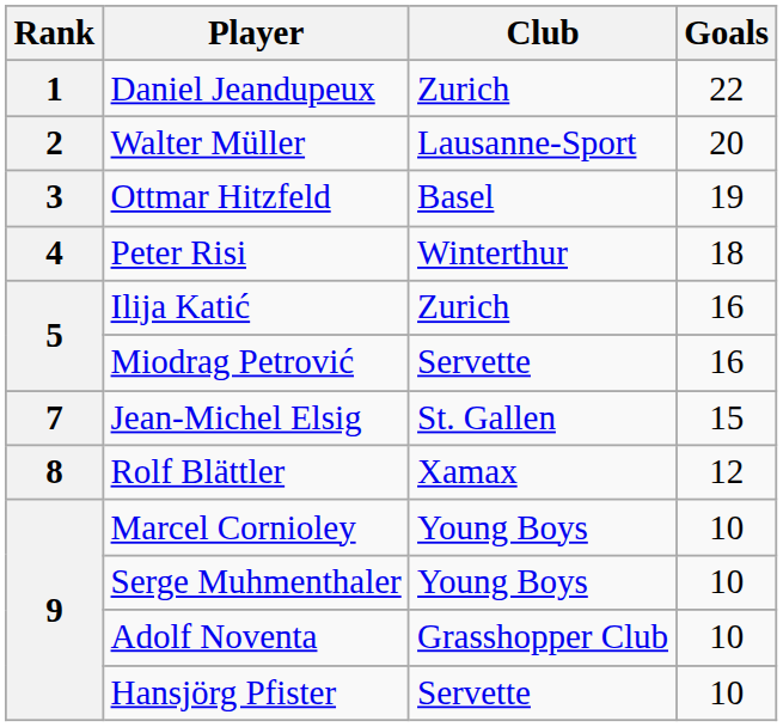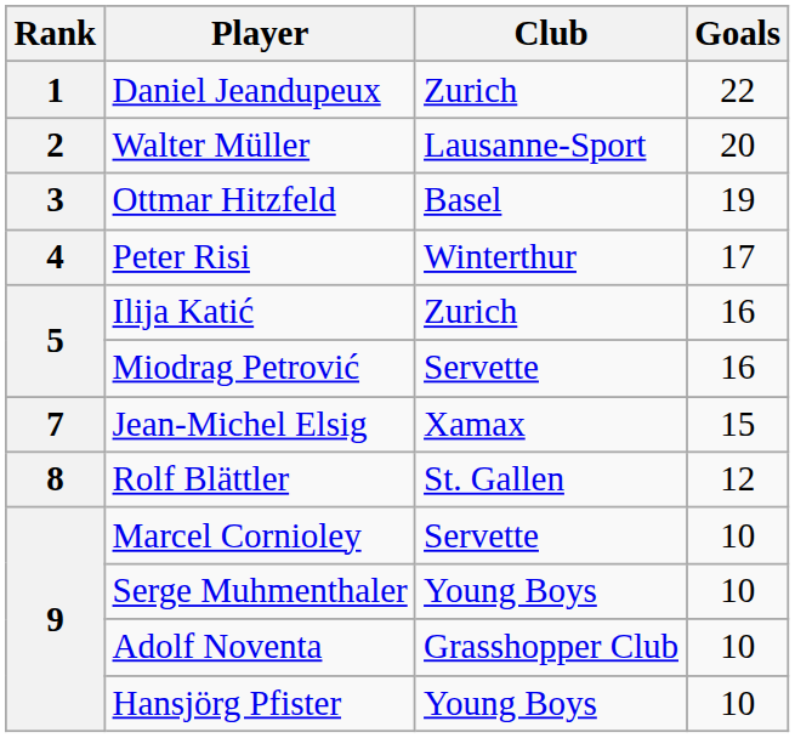Peter Risi | Goals: 18 -> 17
Jean-Michel Elsig | Club: St. Gallen -> Xamax
Rolf Blättler | Club: Xamax -> St. Gallen
Marcel Cornioley | Club: Young Boys -> Servette
Hansjörg Pfister | Club: Servette -> Young Boys
